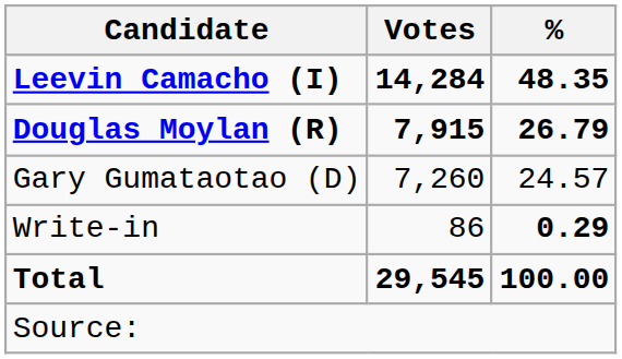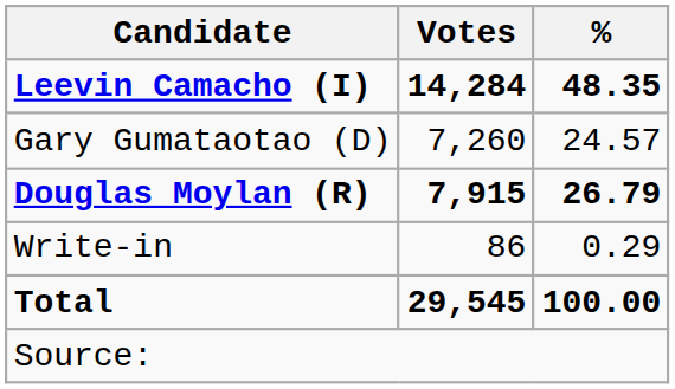rows swapped: Douglas Moylan (R) <-> Gary Gumataotao (D)
Write-in | %: bold -> normal
